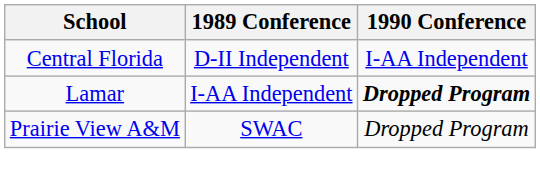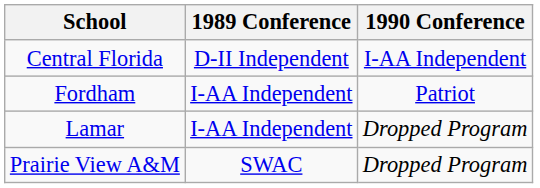+ row: Fordham | I-AA Independent | Patriot
Lamar | 1990 Conference: bold -> normal
